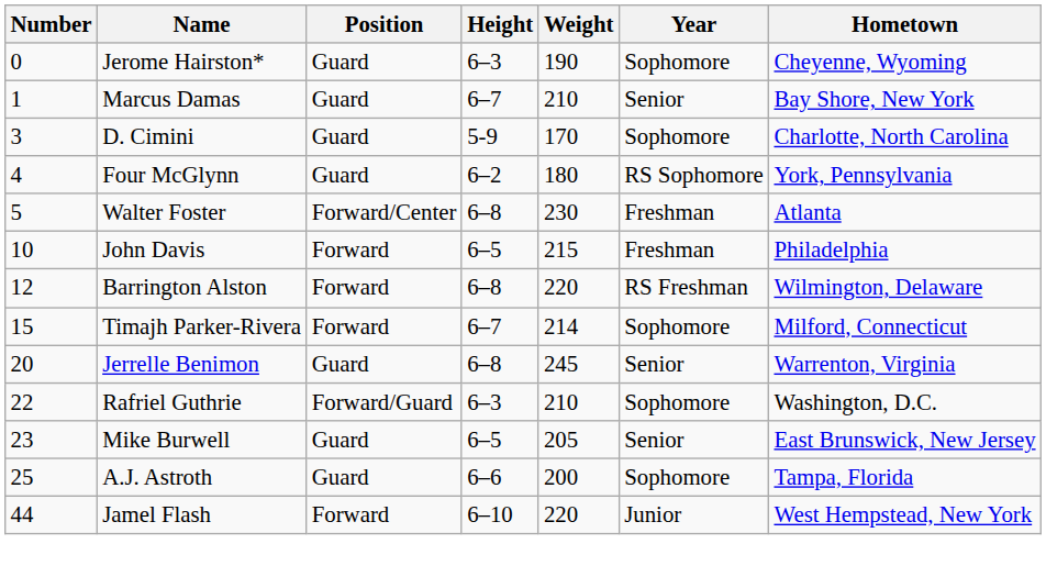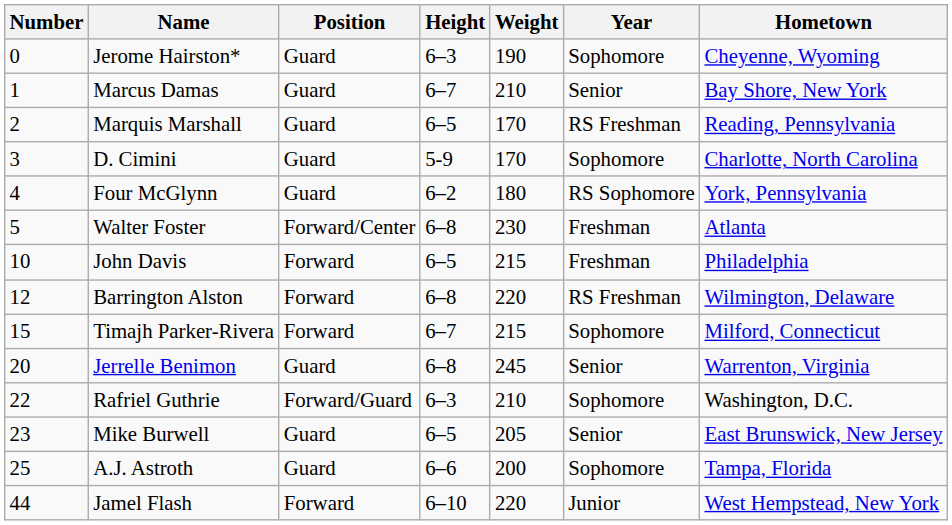+ row: 2 | Marquis Marshall | Guard | 6–5 | 170 | RS Freshman | Reading, Pennsylvania
Timajh Parker-Rivera | Weight: 214 -> 215
